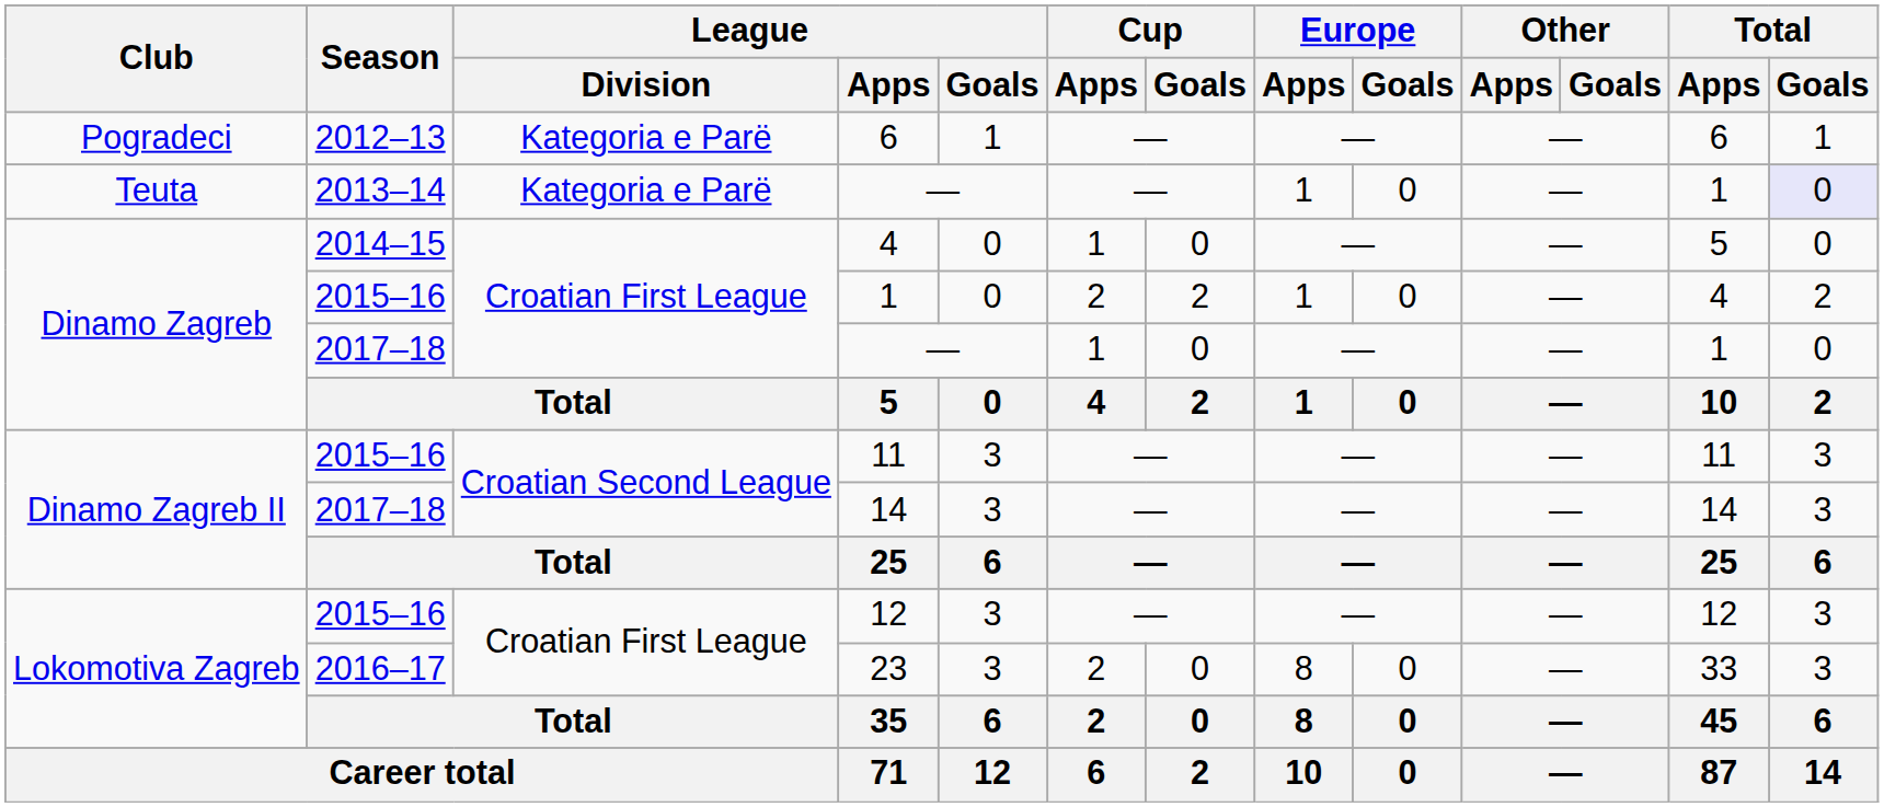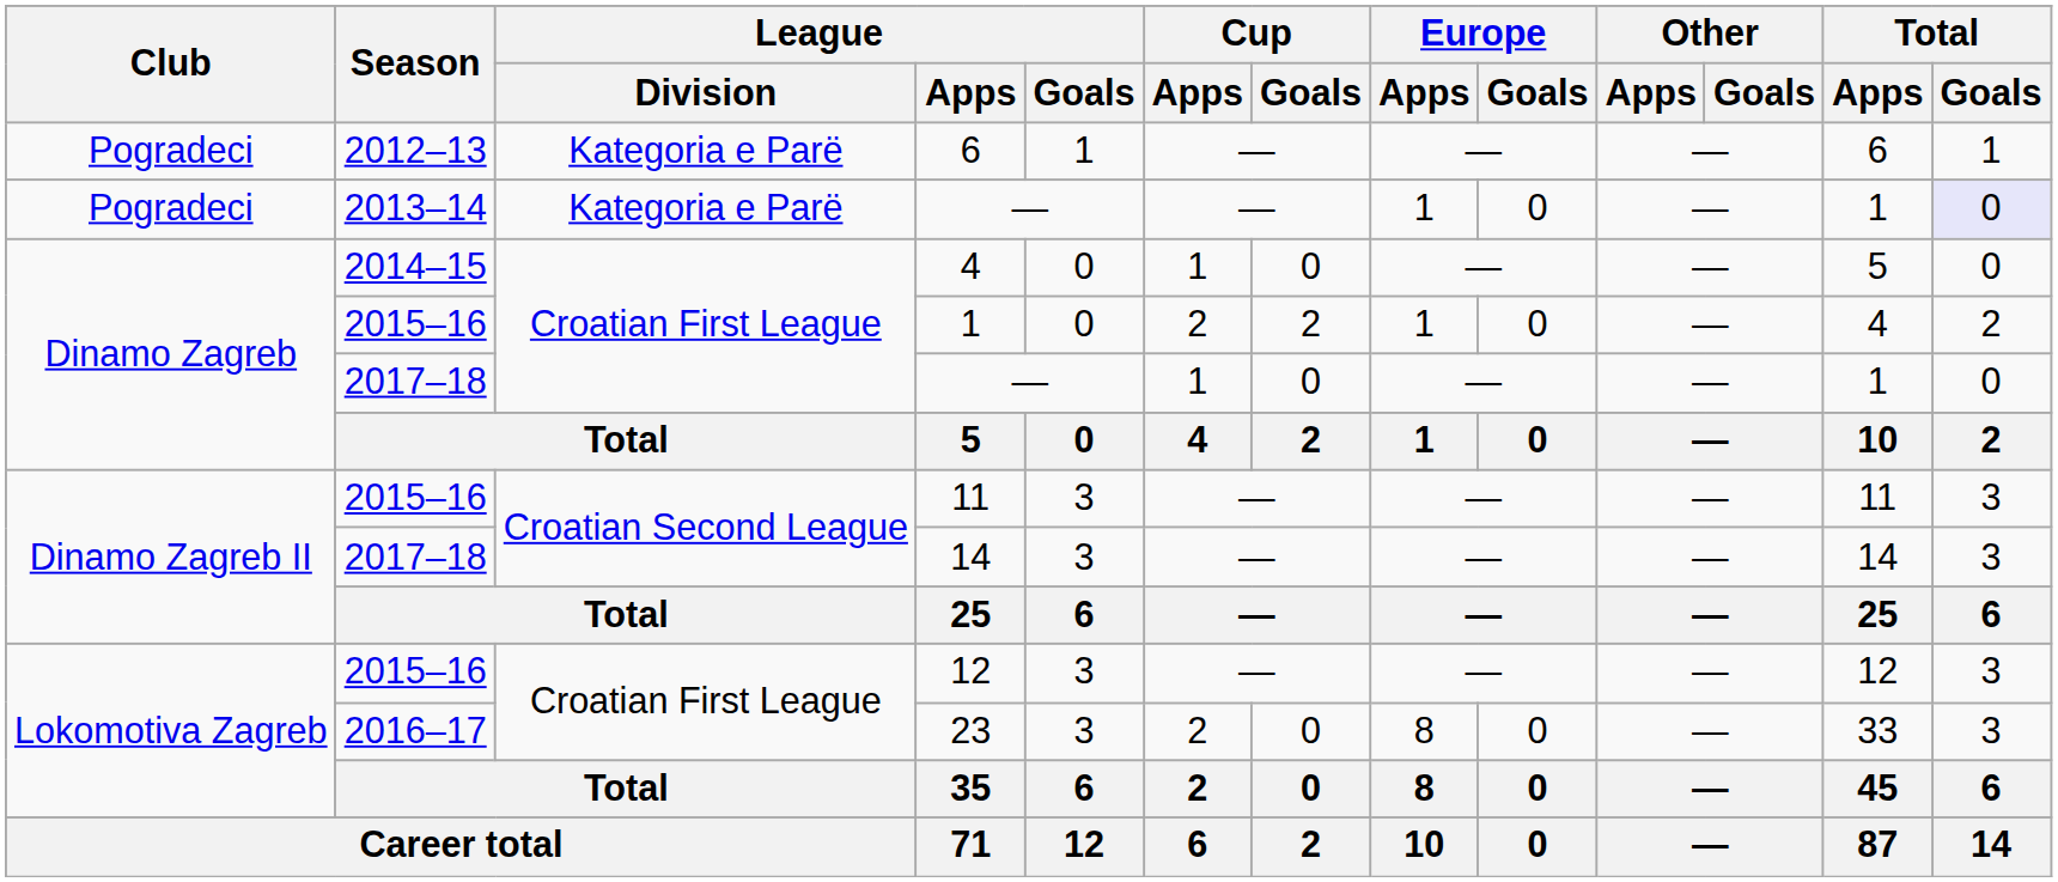2013–14 / — | Club: Teuta -> Pogradeci
